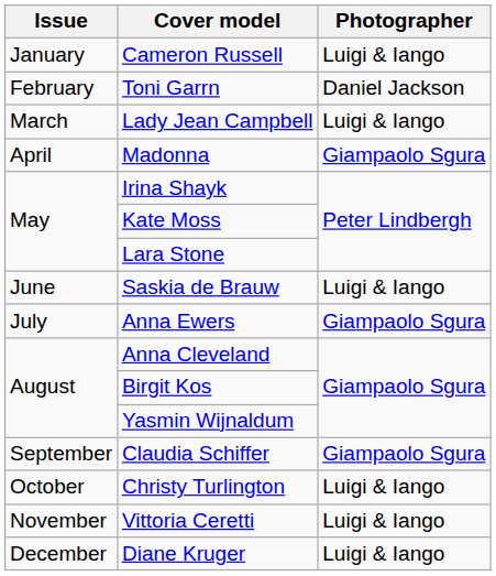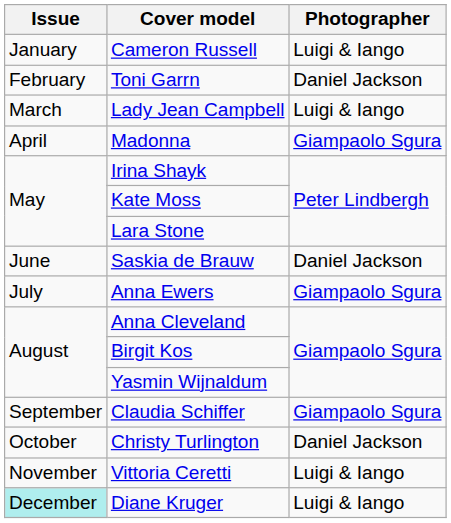Saskia de Brauw | Photographer: Luigi & Iango -> Daniel Jackson
Christy Turlington | Photographer: Luigi & Iango -> Daniel Jackson
Diane Kruger | Issue: no background -> paleturquoise background
